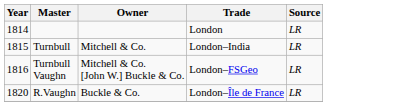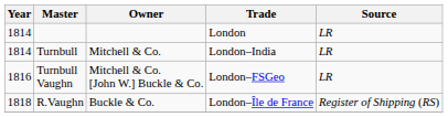Turnbull | Year: 1815 -> 1814
R.Vaughn | Year: 1820 -> 1818
R.Vaughn | Source: LR -> Register of Shipping (RS)
